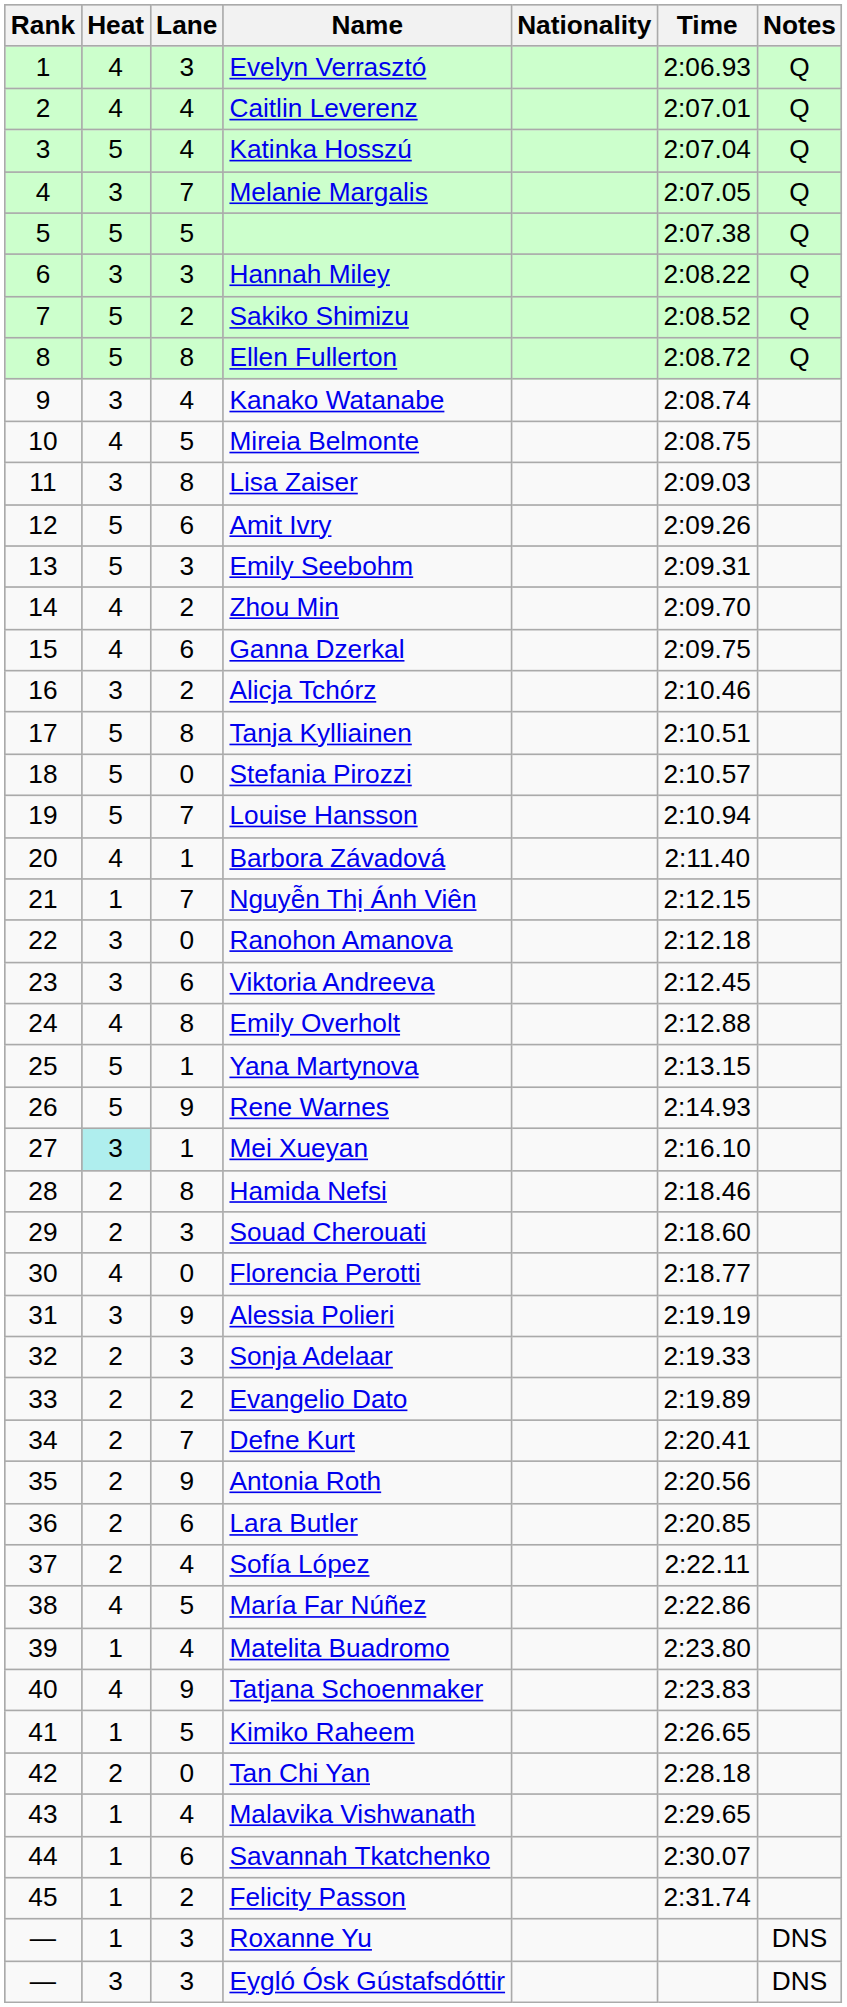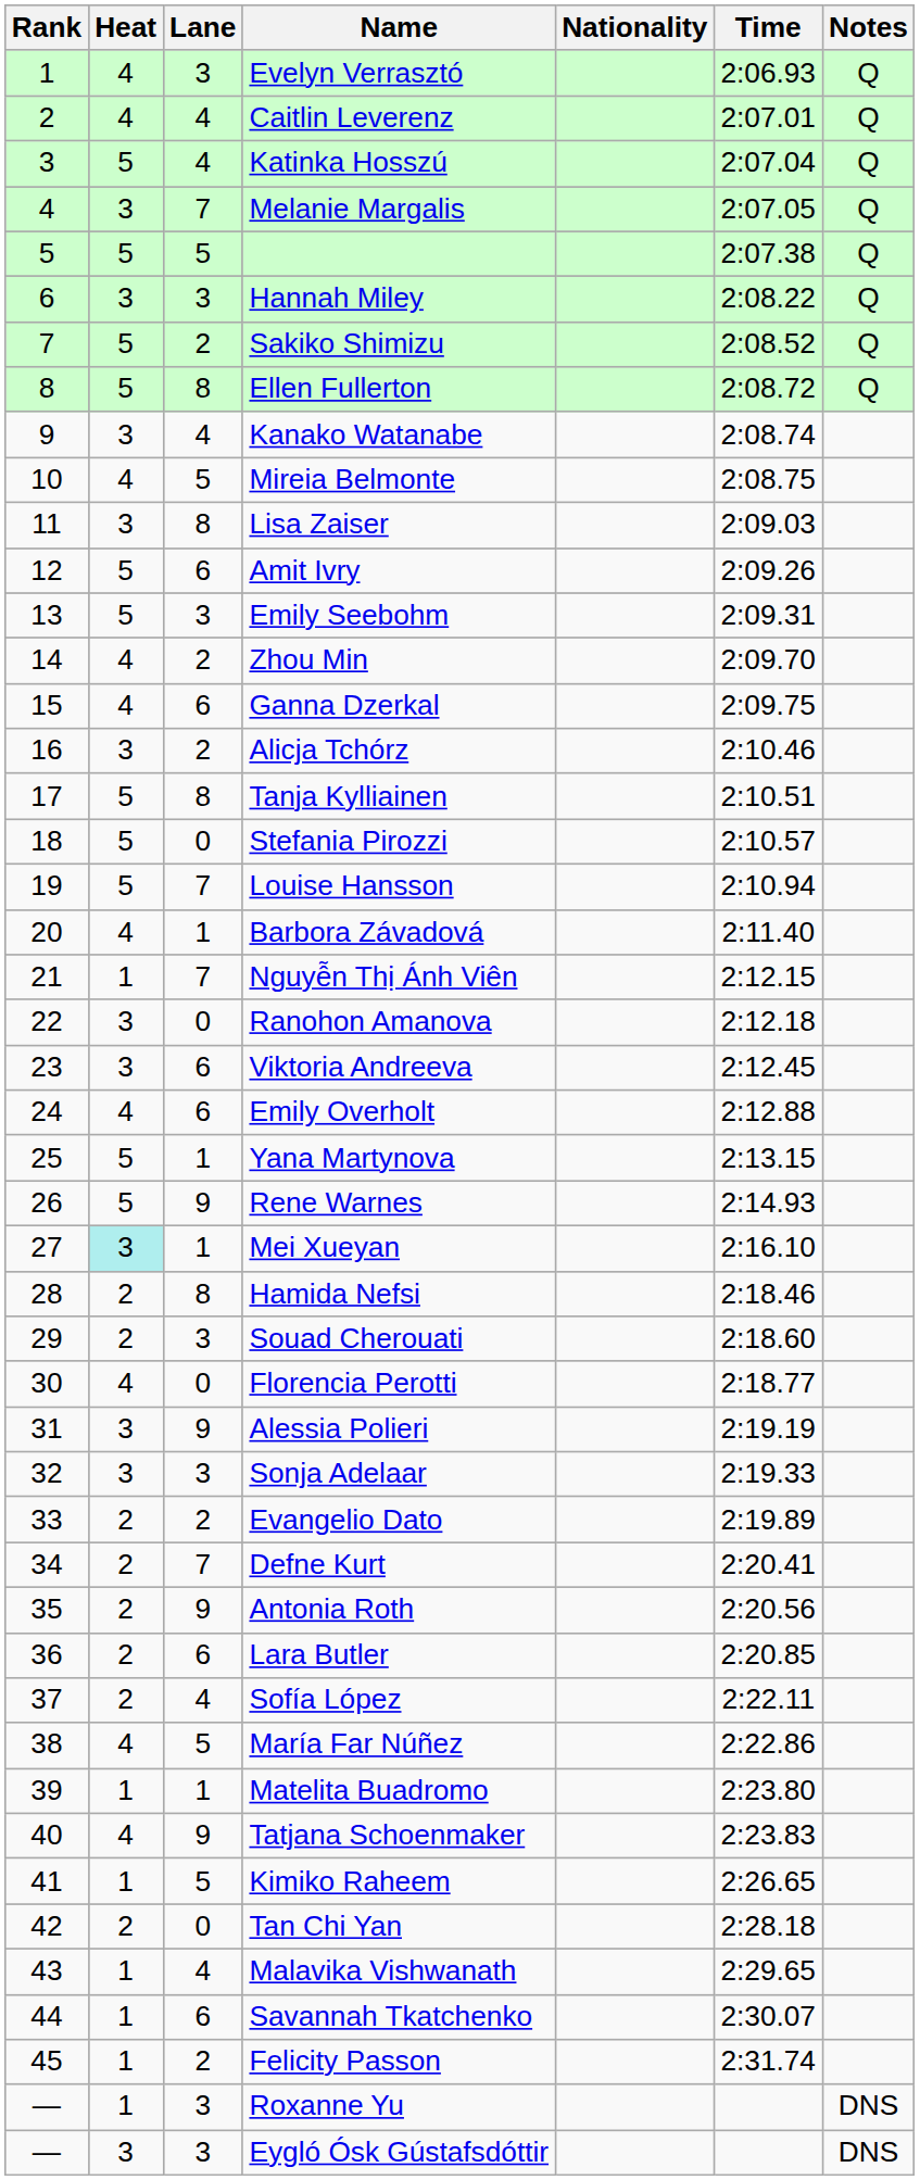Emily Overholt | Lane: 8 -> 6
Sonja Adelaar | Heat: 2 -> 3
Matelita Buadromo | Lane: 4 -> 1
